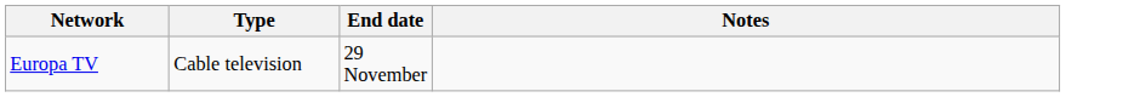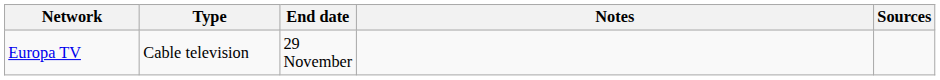+ column: Sources
